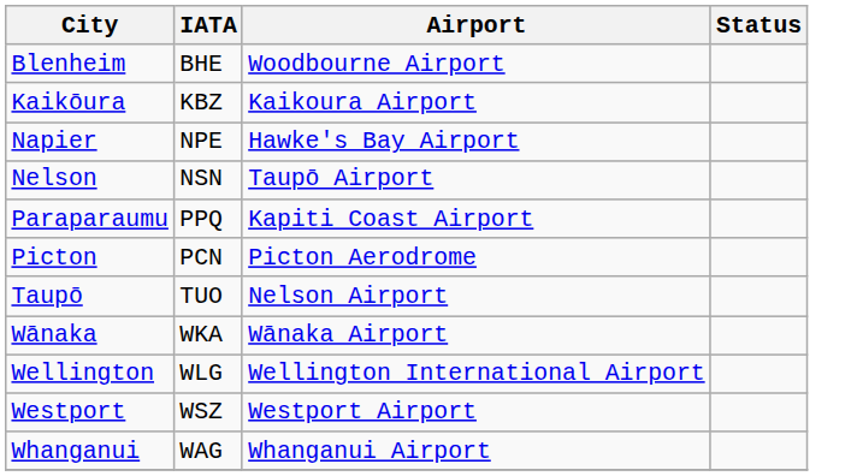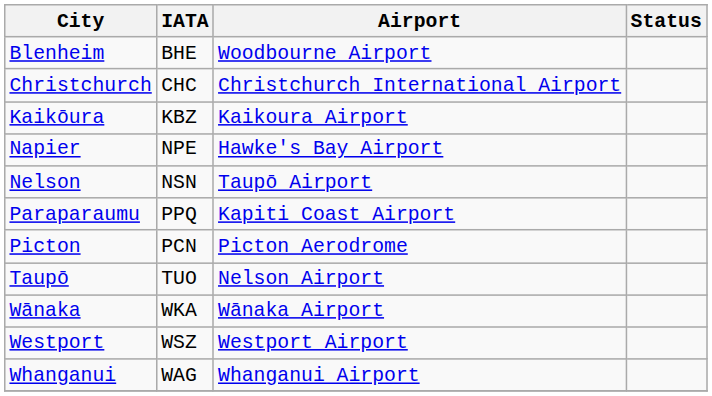+ row: Christchurch | CHC | Christchurch International Airport
- row: Wellington | WLG | Wellington International Airport
